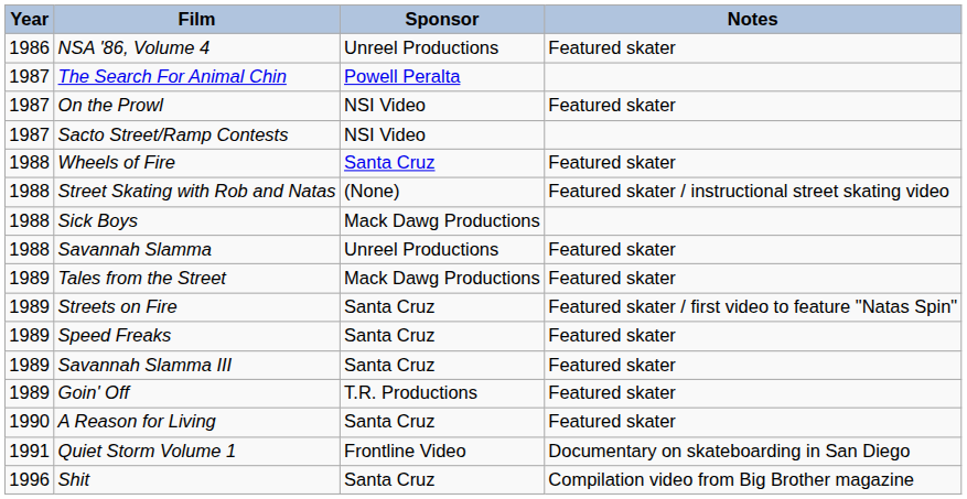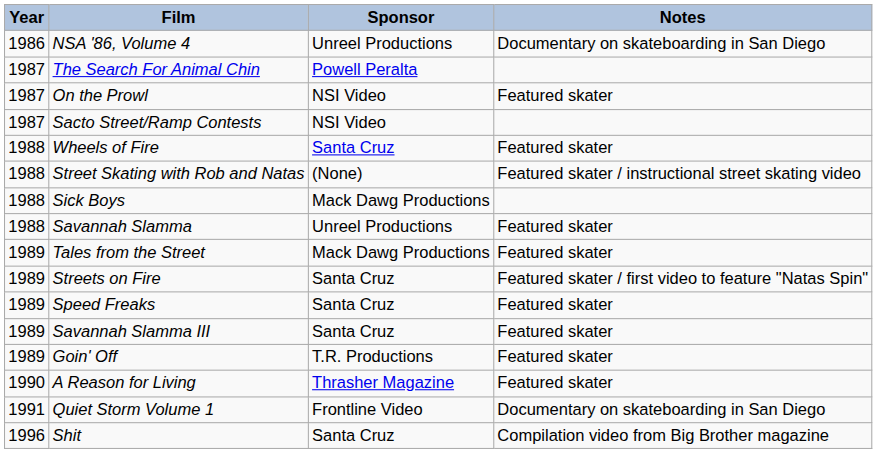NSA '86, Volume 4 | Notes: Featured skater -> Documentary on skateboarding in San Diego
A Reason for Living | Sponsor: Santa Cruz -> Thrasher Magazine
